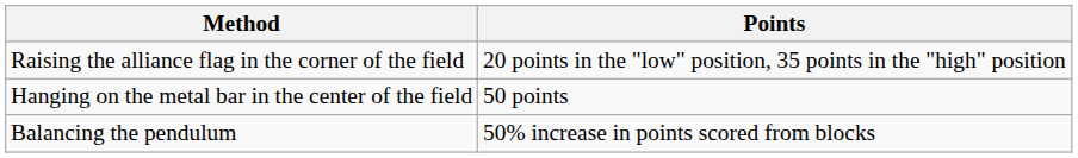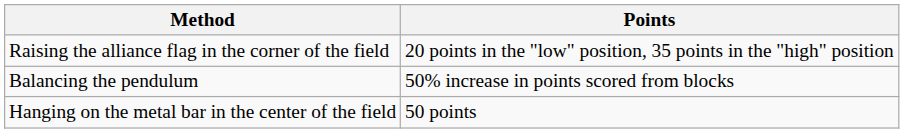rows swapped: Hanging on the metal bar in the center of the field <-> Balancing the pendulum
